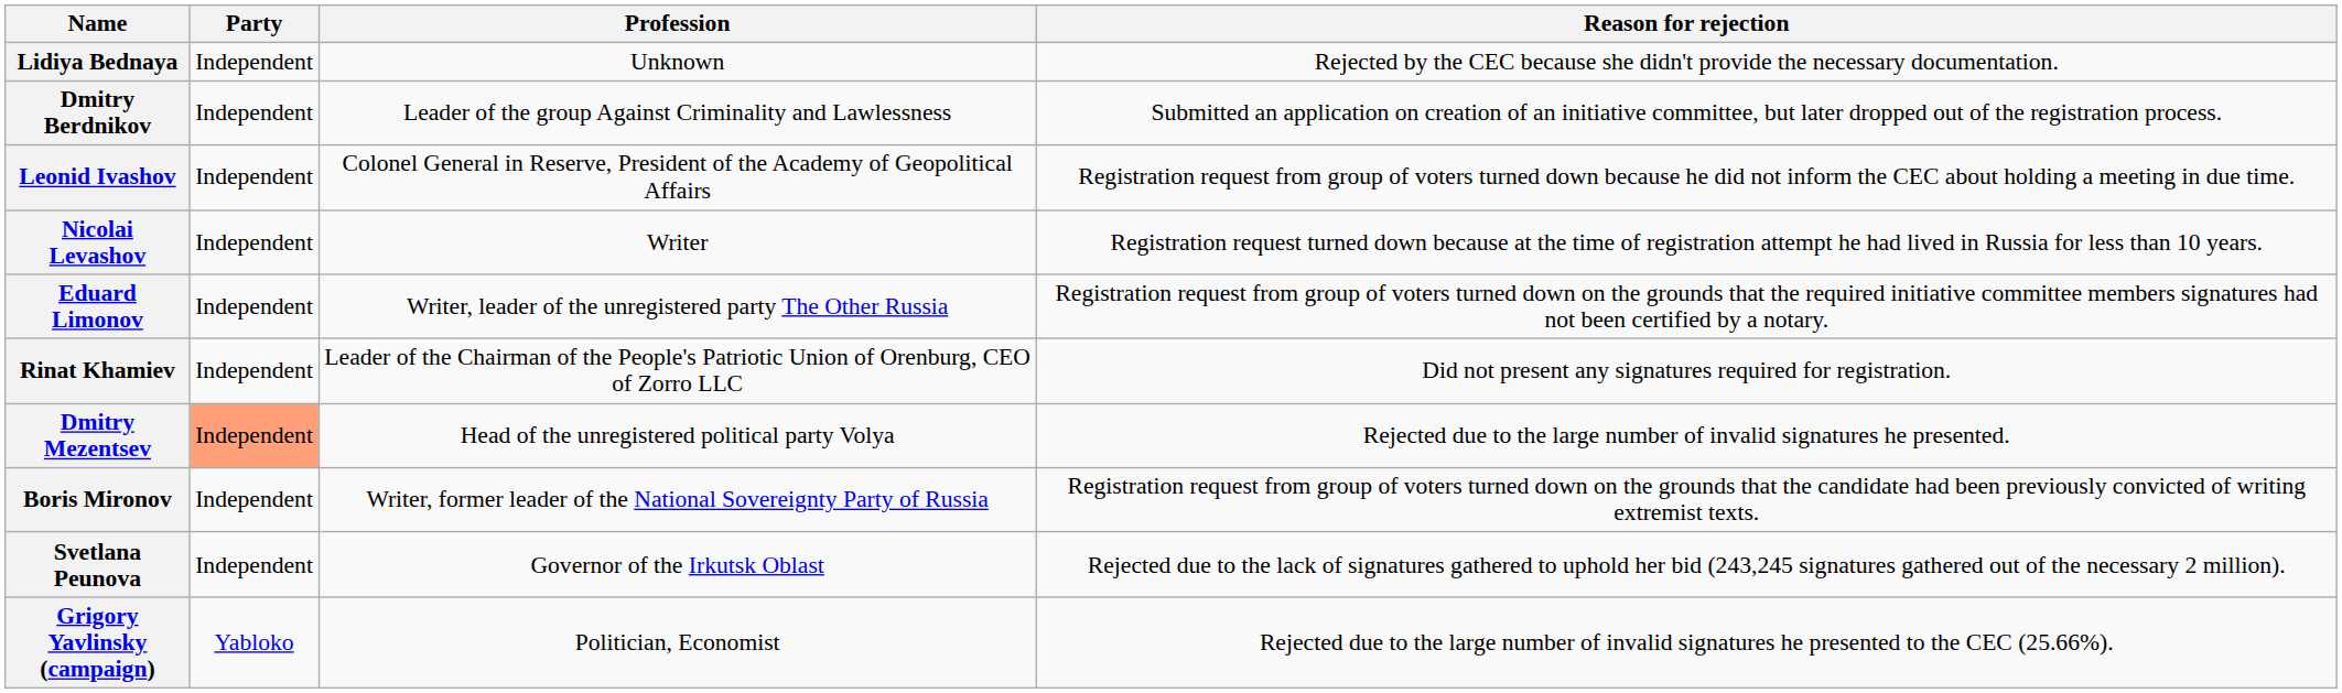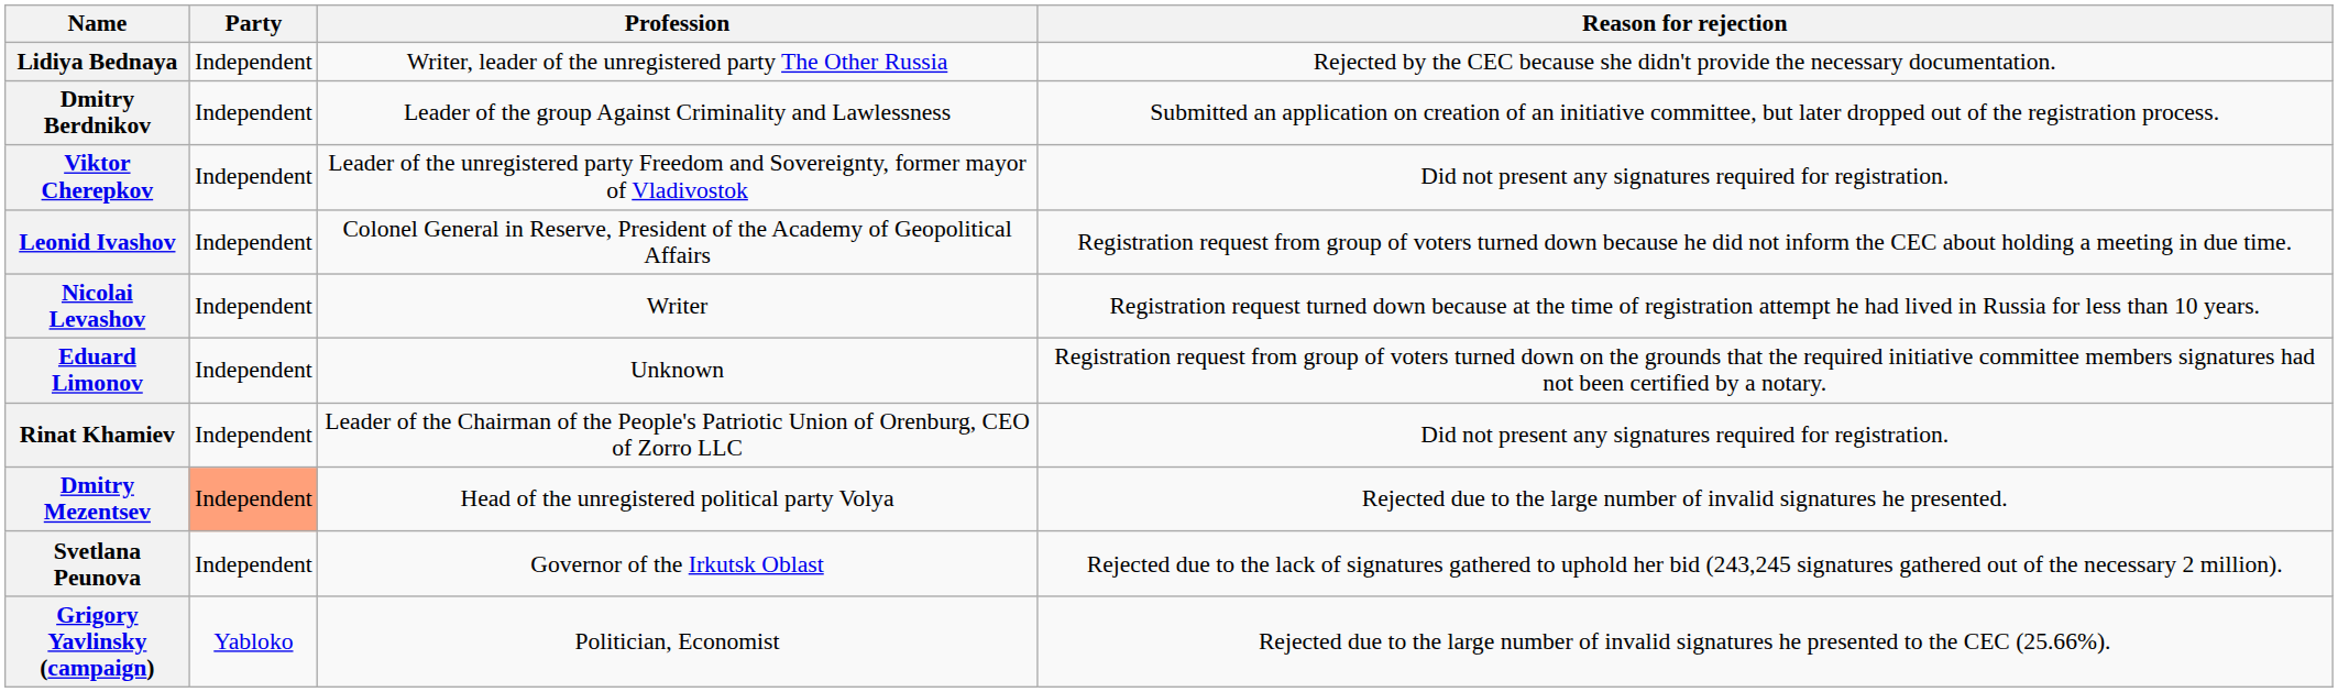Lidiya Bednaya | Profession: Unknown -> Writer, leader of the unregistered party The Other Russia
+ row: Viktor Cherepkov | Independent | Leader of the unregistered party Freedom and Sovereignty, former mayor of Vladivostok | Did not present any signatures required for registration.
Eduard Limonov | Profession: Writer, leader of the unregistered party The Other Russia -> Unknown
- row: Boris Mironov | Independent | Writer, former leader of the National Sovereignty Party of Russia | Registration request from group of voters turned down on the grounds that the candidate had been previously convicted of writing extremist texts.
